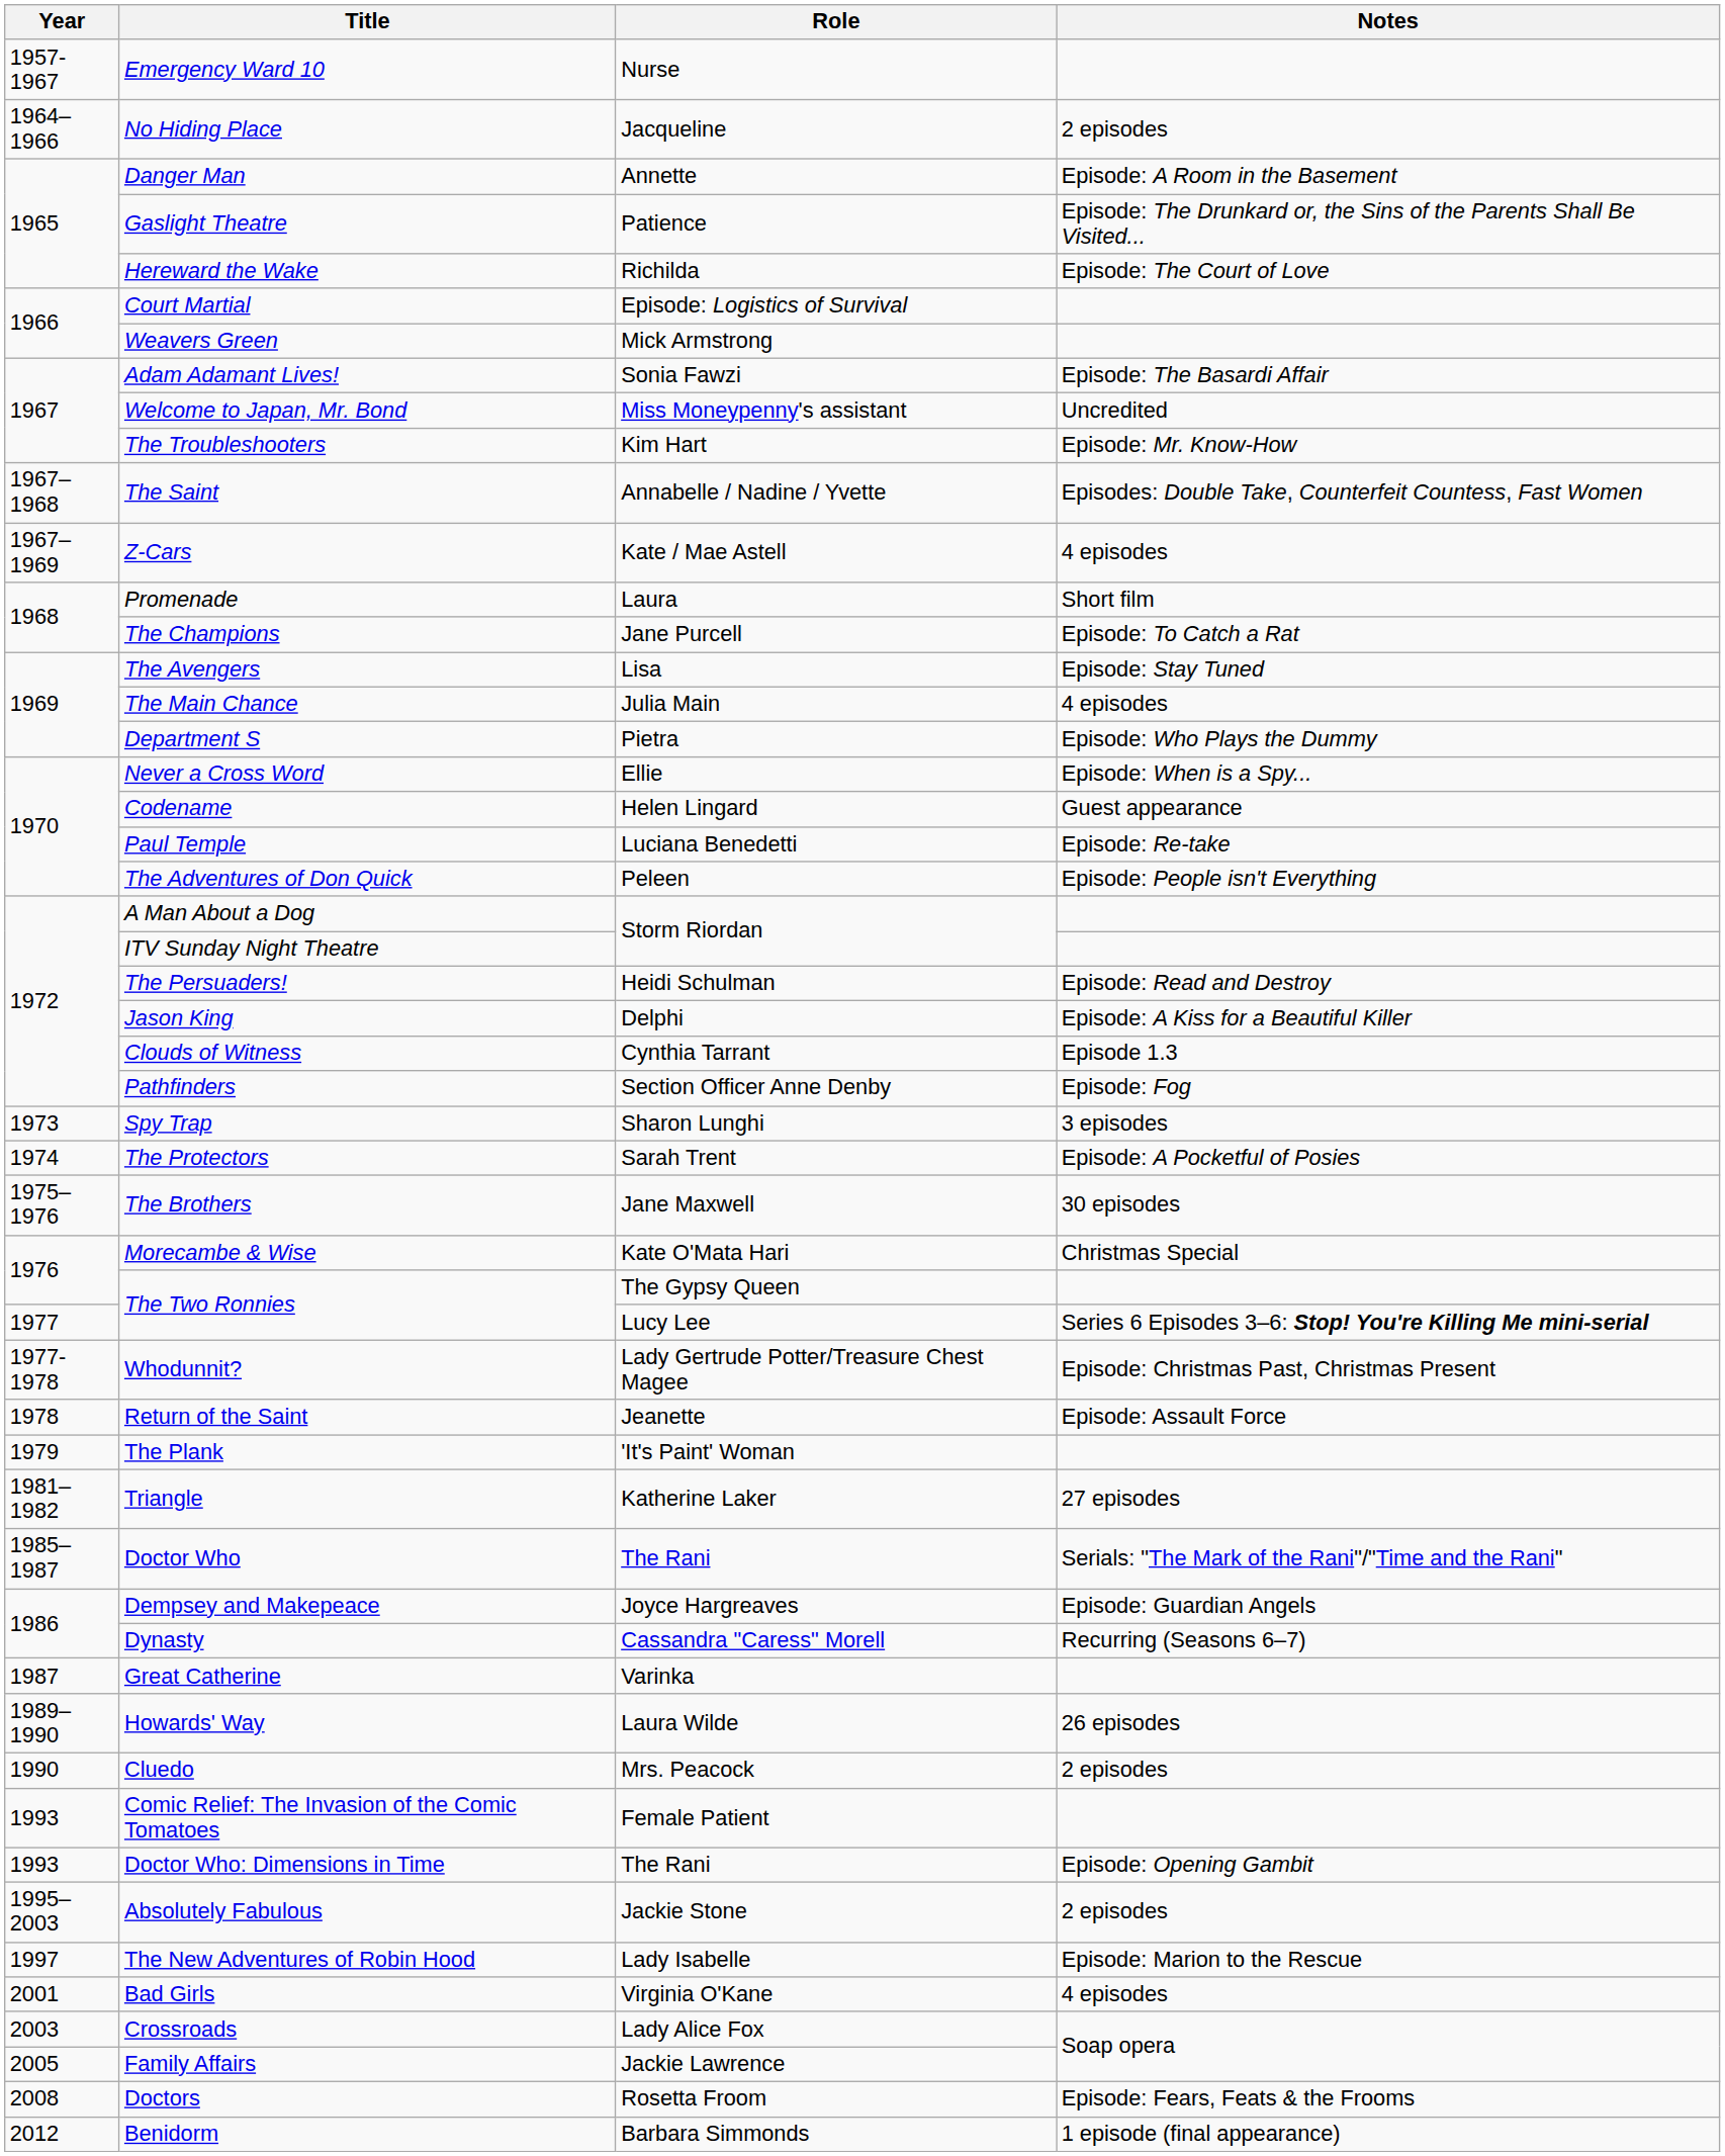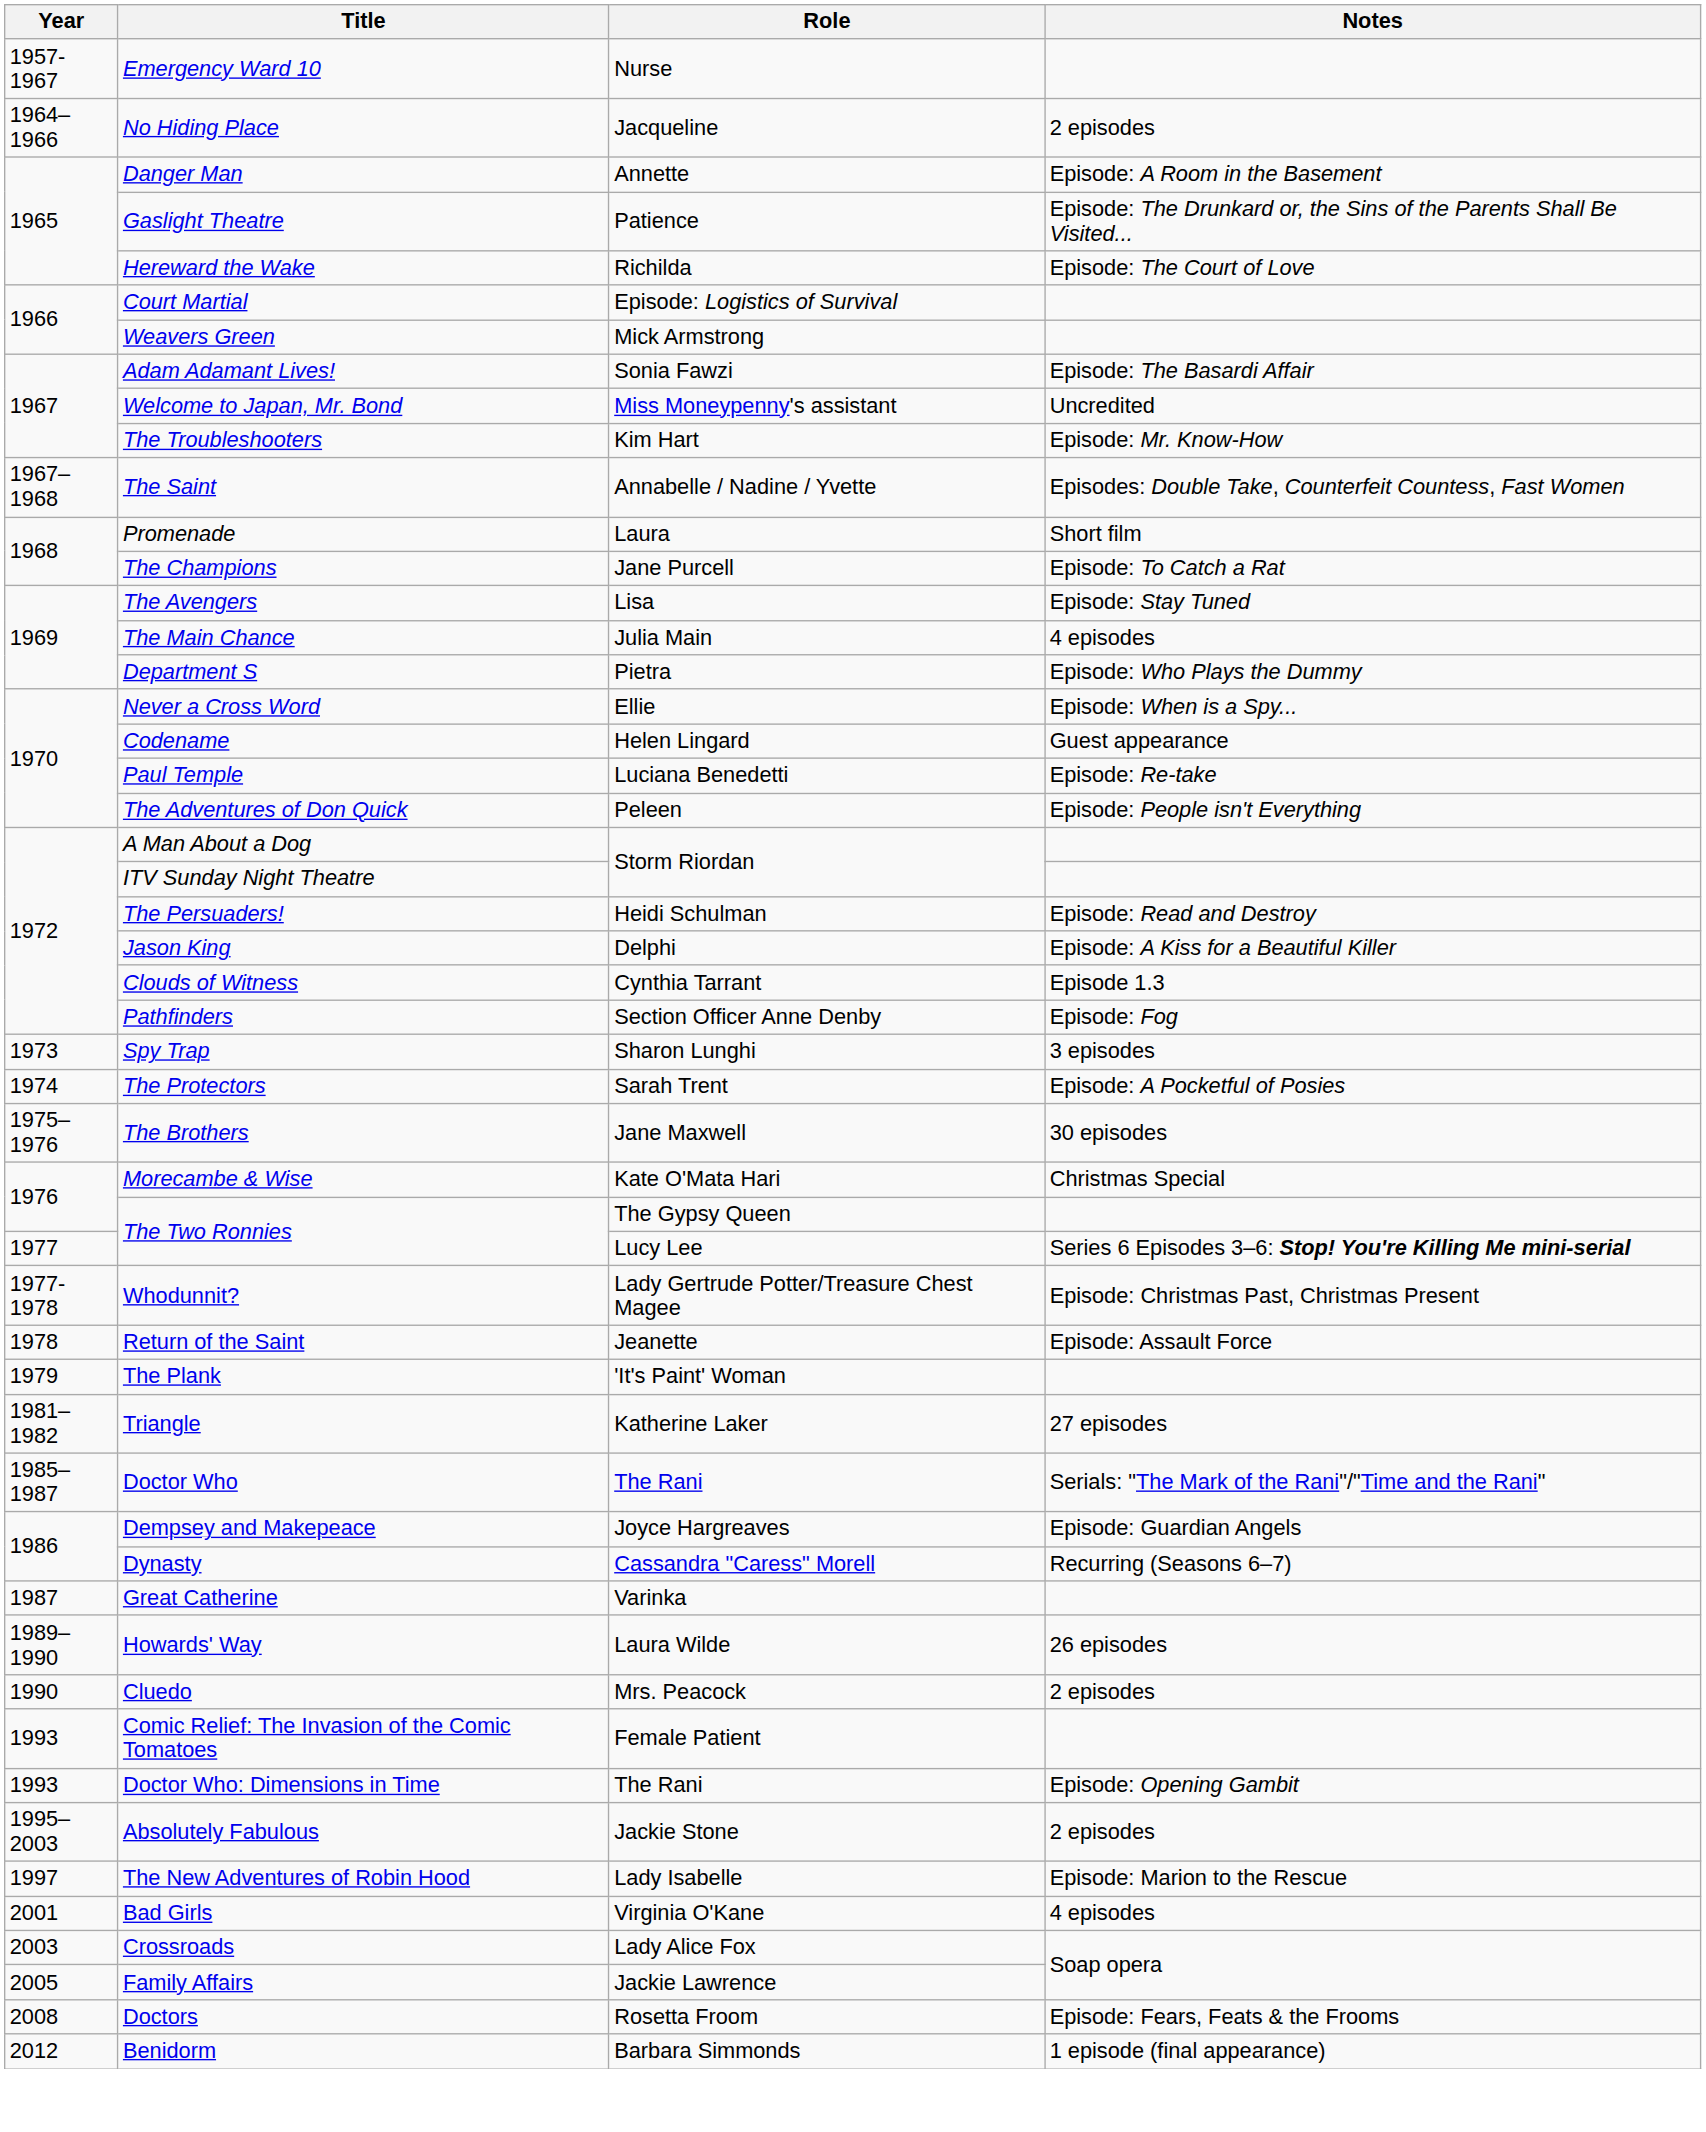- row: 1967– 1969 | Z-Cars | Kate / Mae Astell | 4 episodes
